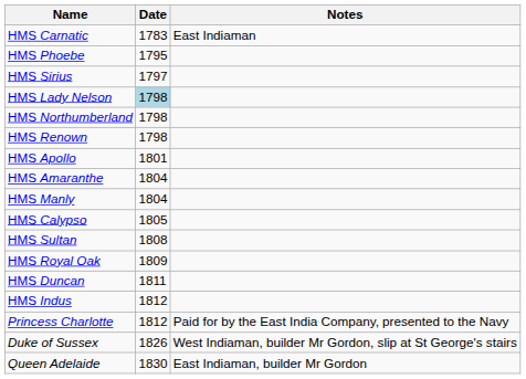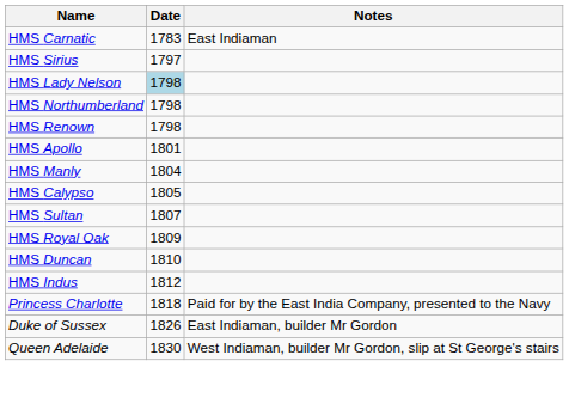- row: HMS Phoebe | 1795
- row: HMS Amaranthe | 1804
HMS Sultan | Date: 1808 -> 1807
HMS Duncan | Date: 1811 -> 1810
Princess Charlotte | Date: 1812 -> 1818
Duke of Sussex | Notes: West Indiaman, builder Mr Gordon, slip at St George's stairs -> East Indiaman, builder Mr Gordon
Queen Adelaide | Notes: East Indiaman, builder Mr Gordon -> West Indiaman, builder Mr Gordon, slip at St George's stairs
